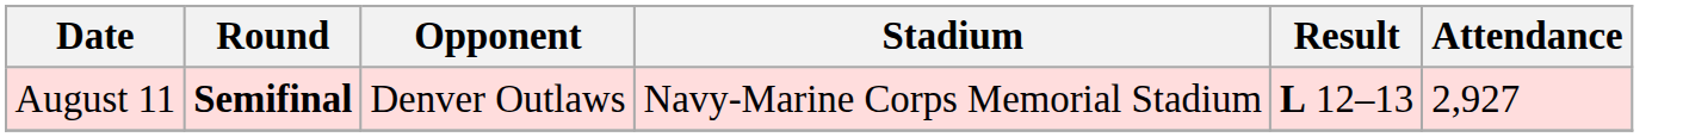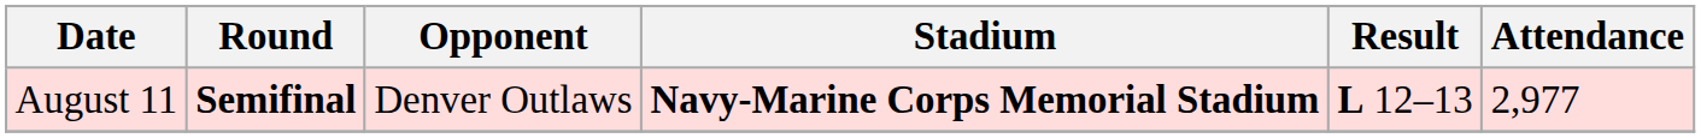August 11 | Stadium: normal -> bold
August 11 | Attendance: 2,927 -> 2,977
